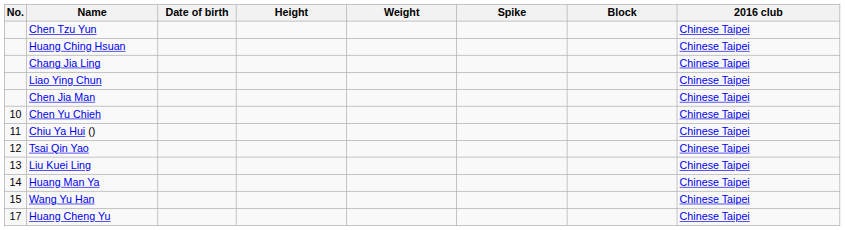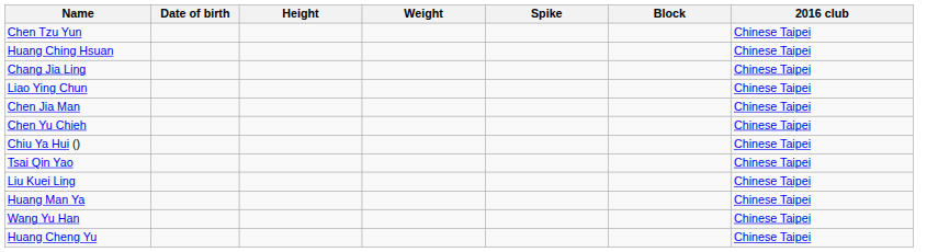- column: No. | 10 | 11 | 12 | 13 | 14 | 15 | 17
